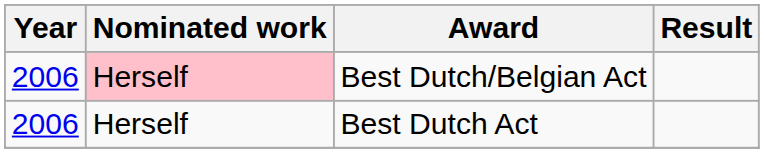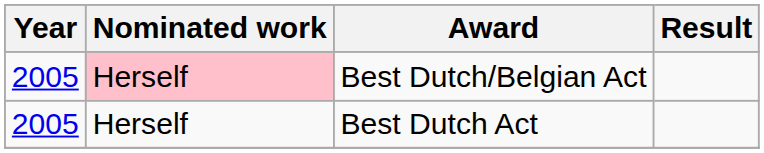Best Dutch/Belgian Act | Year: 2006 -> 2005
Best Dutch Act | Year: 2006 -> 2005
